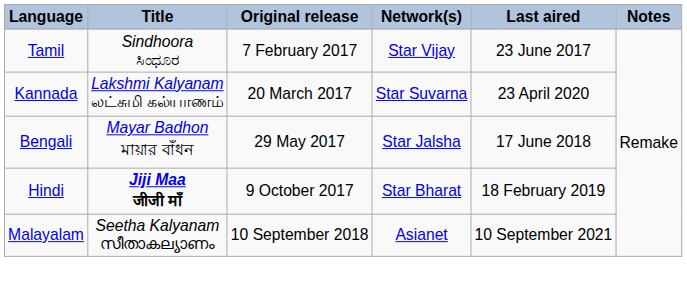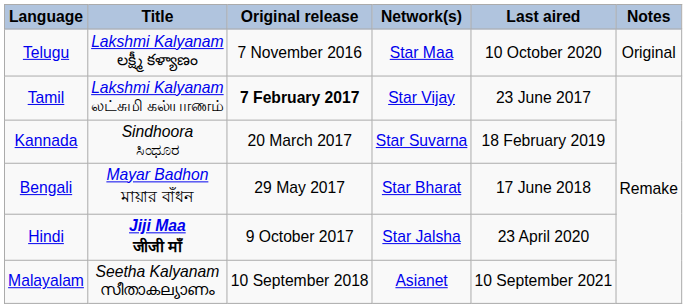+ row: Telugu | Lakshmi Kalyanam లక్ష్మీ కళ్యాణం | 7 November 2016 | Star Maa | 10 October 2020 | Original
Tamil | Title: Sindhoora ಸಿಂಧೂರ -> Lakshmi Kalyanam லட்சுமி கல்யாணம்
Tamil | Original release: normal -> bold
Kannada | Title: Lakshmi Kalyanam லட்சுமி கல்யாணம் -> Sindhoora ಸಿಂಧೂರ
Kannada | Last aired: 23 April 2020 -> 18 February 2019
Bengali | Network(s): Star Jalsha -> Star Bharat
Hindi | Network(s): Star Bharat -> Star Jalsha
Hindi | Last aired: 18 February 2019 -> 23 April 2020
